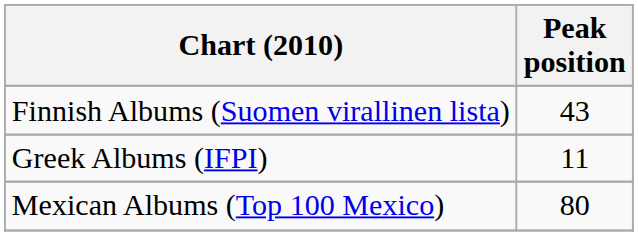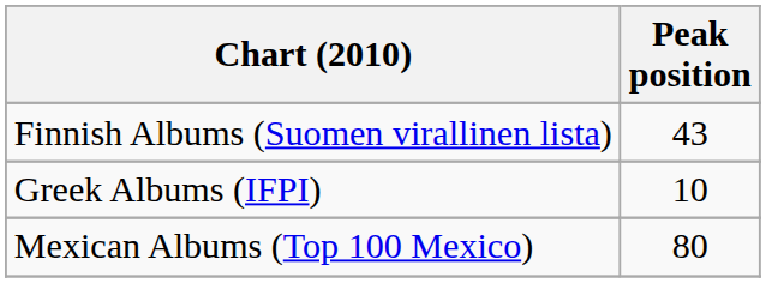Greek Albums (IFPI) | Peak position: 11 -> 10
